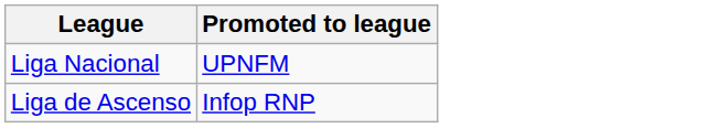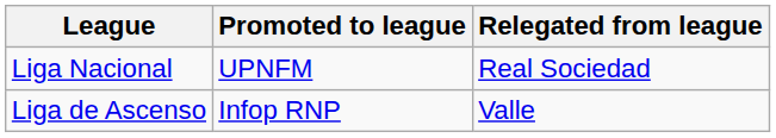+ column: Relegated from league | Real Sociedad | Valle
